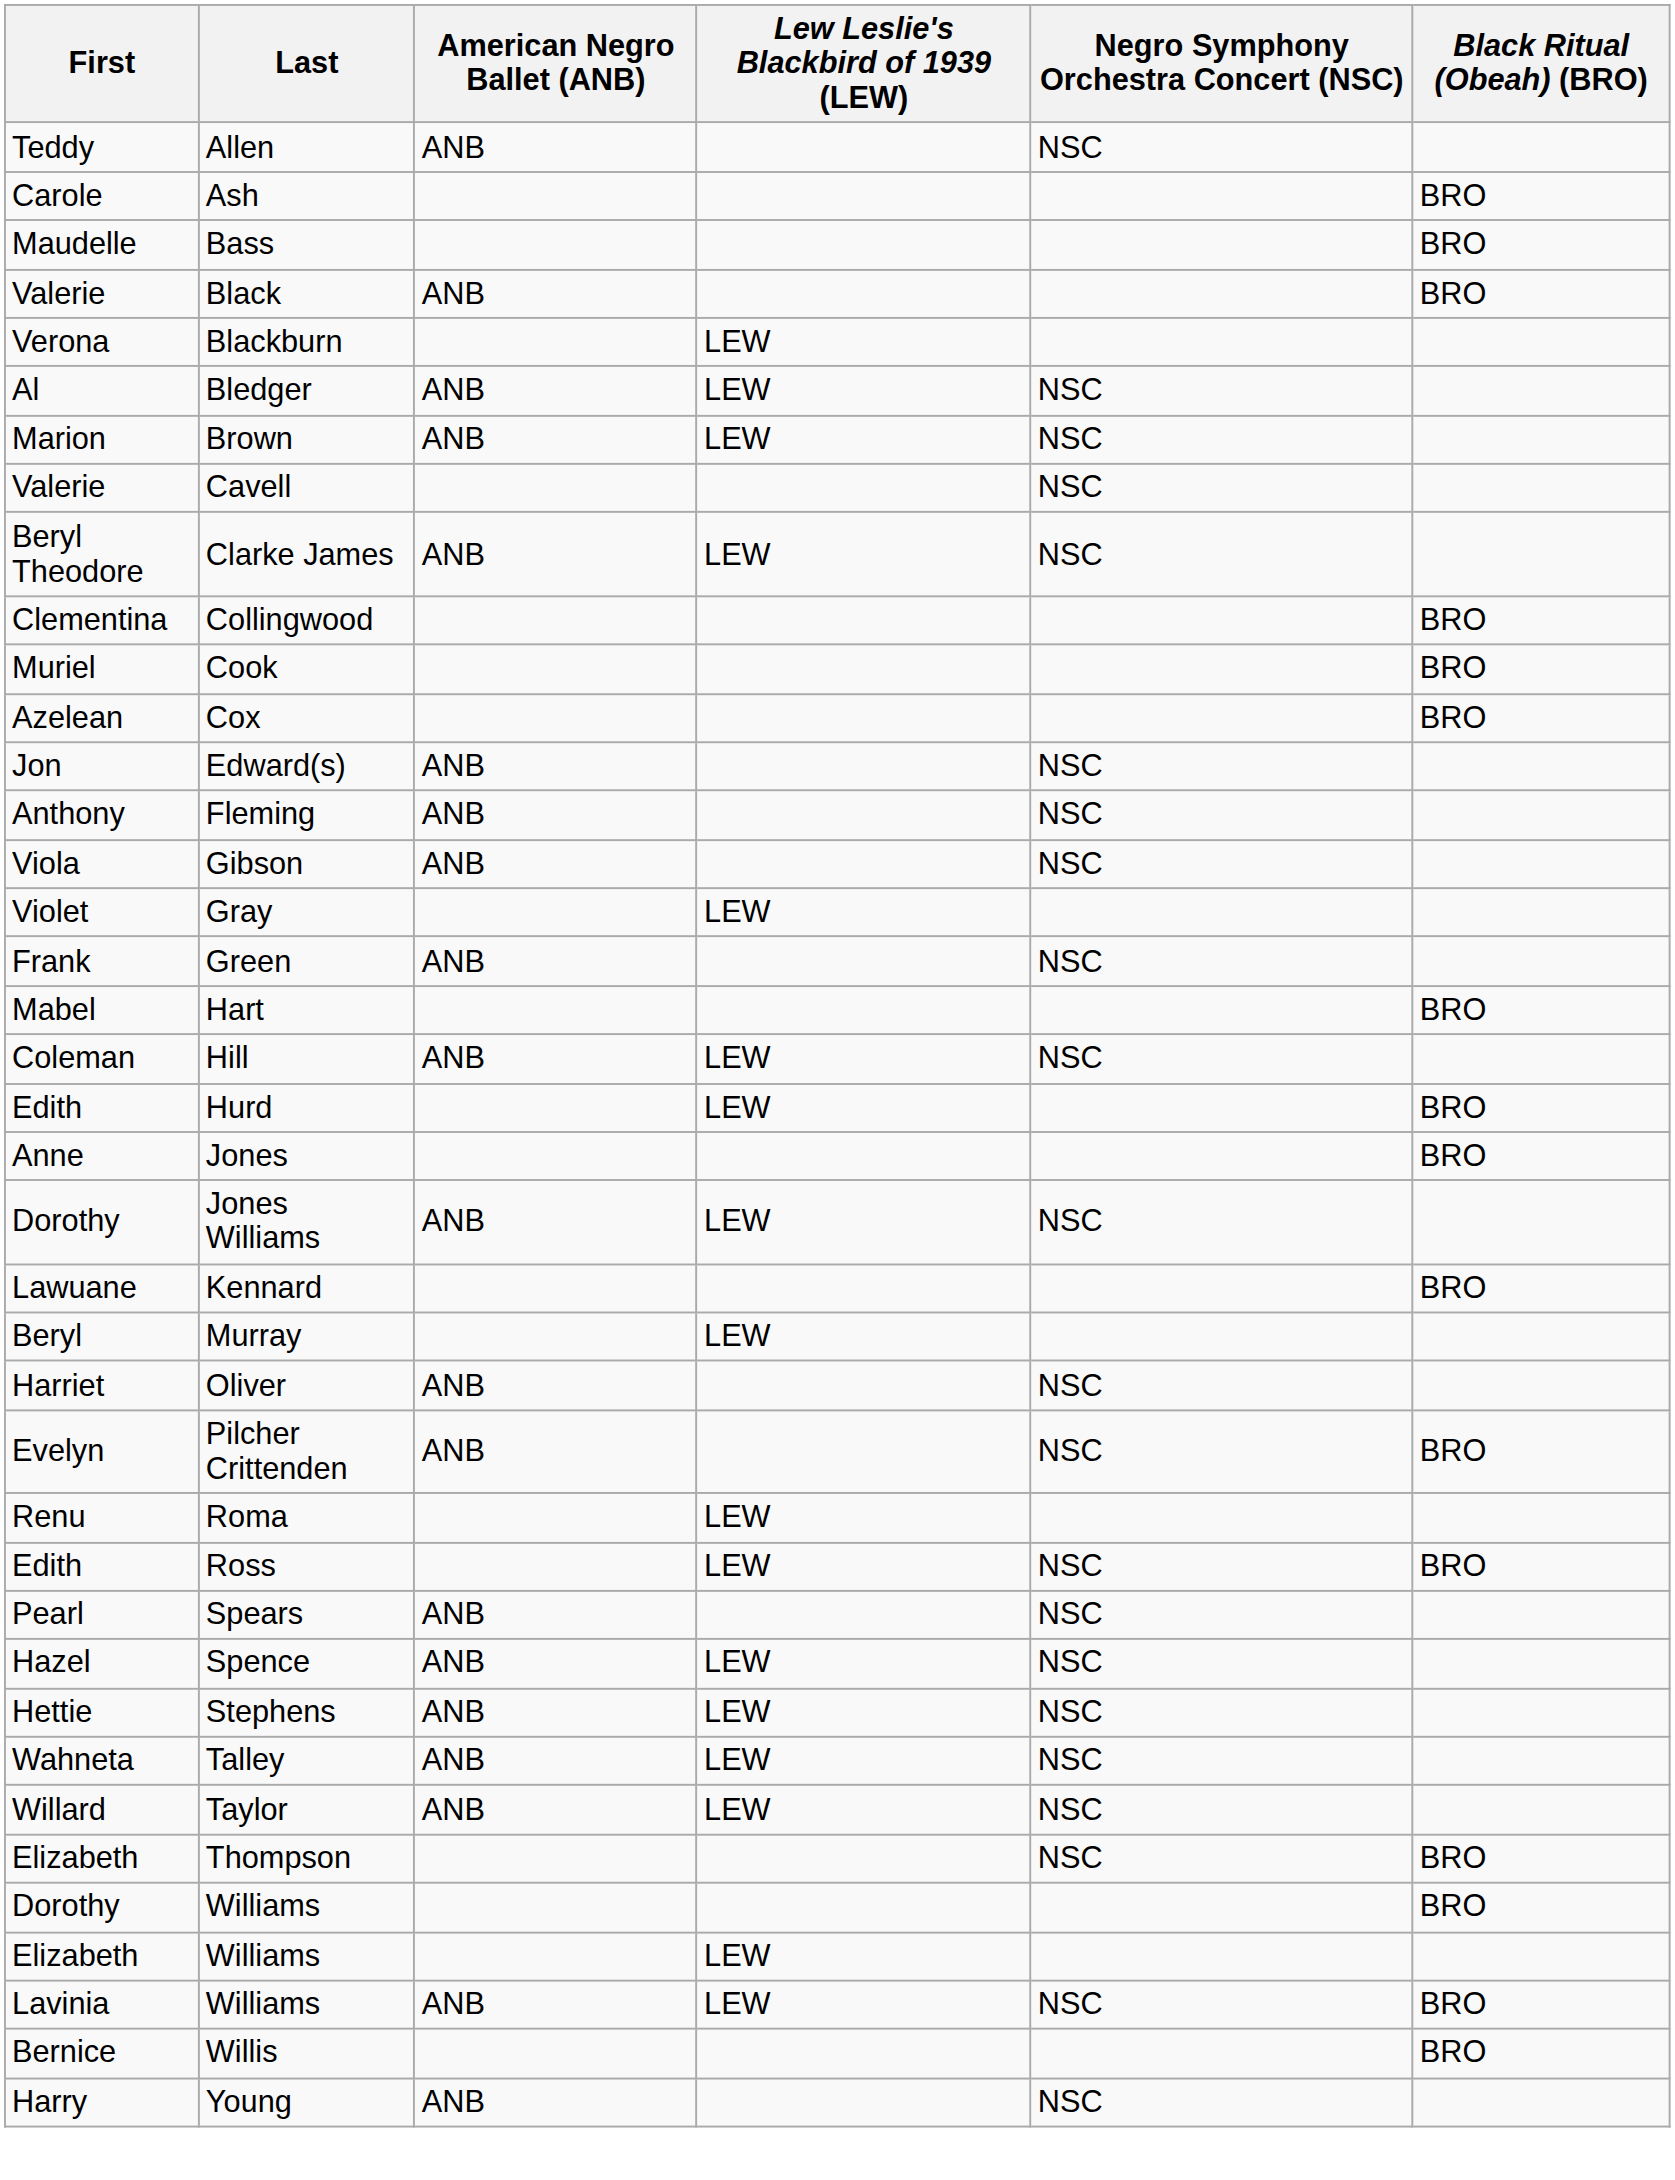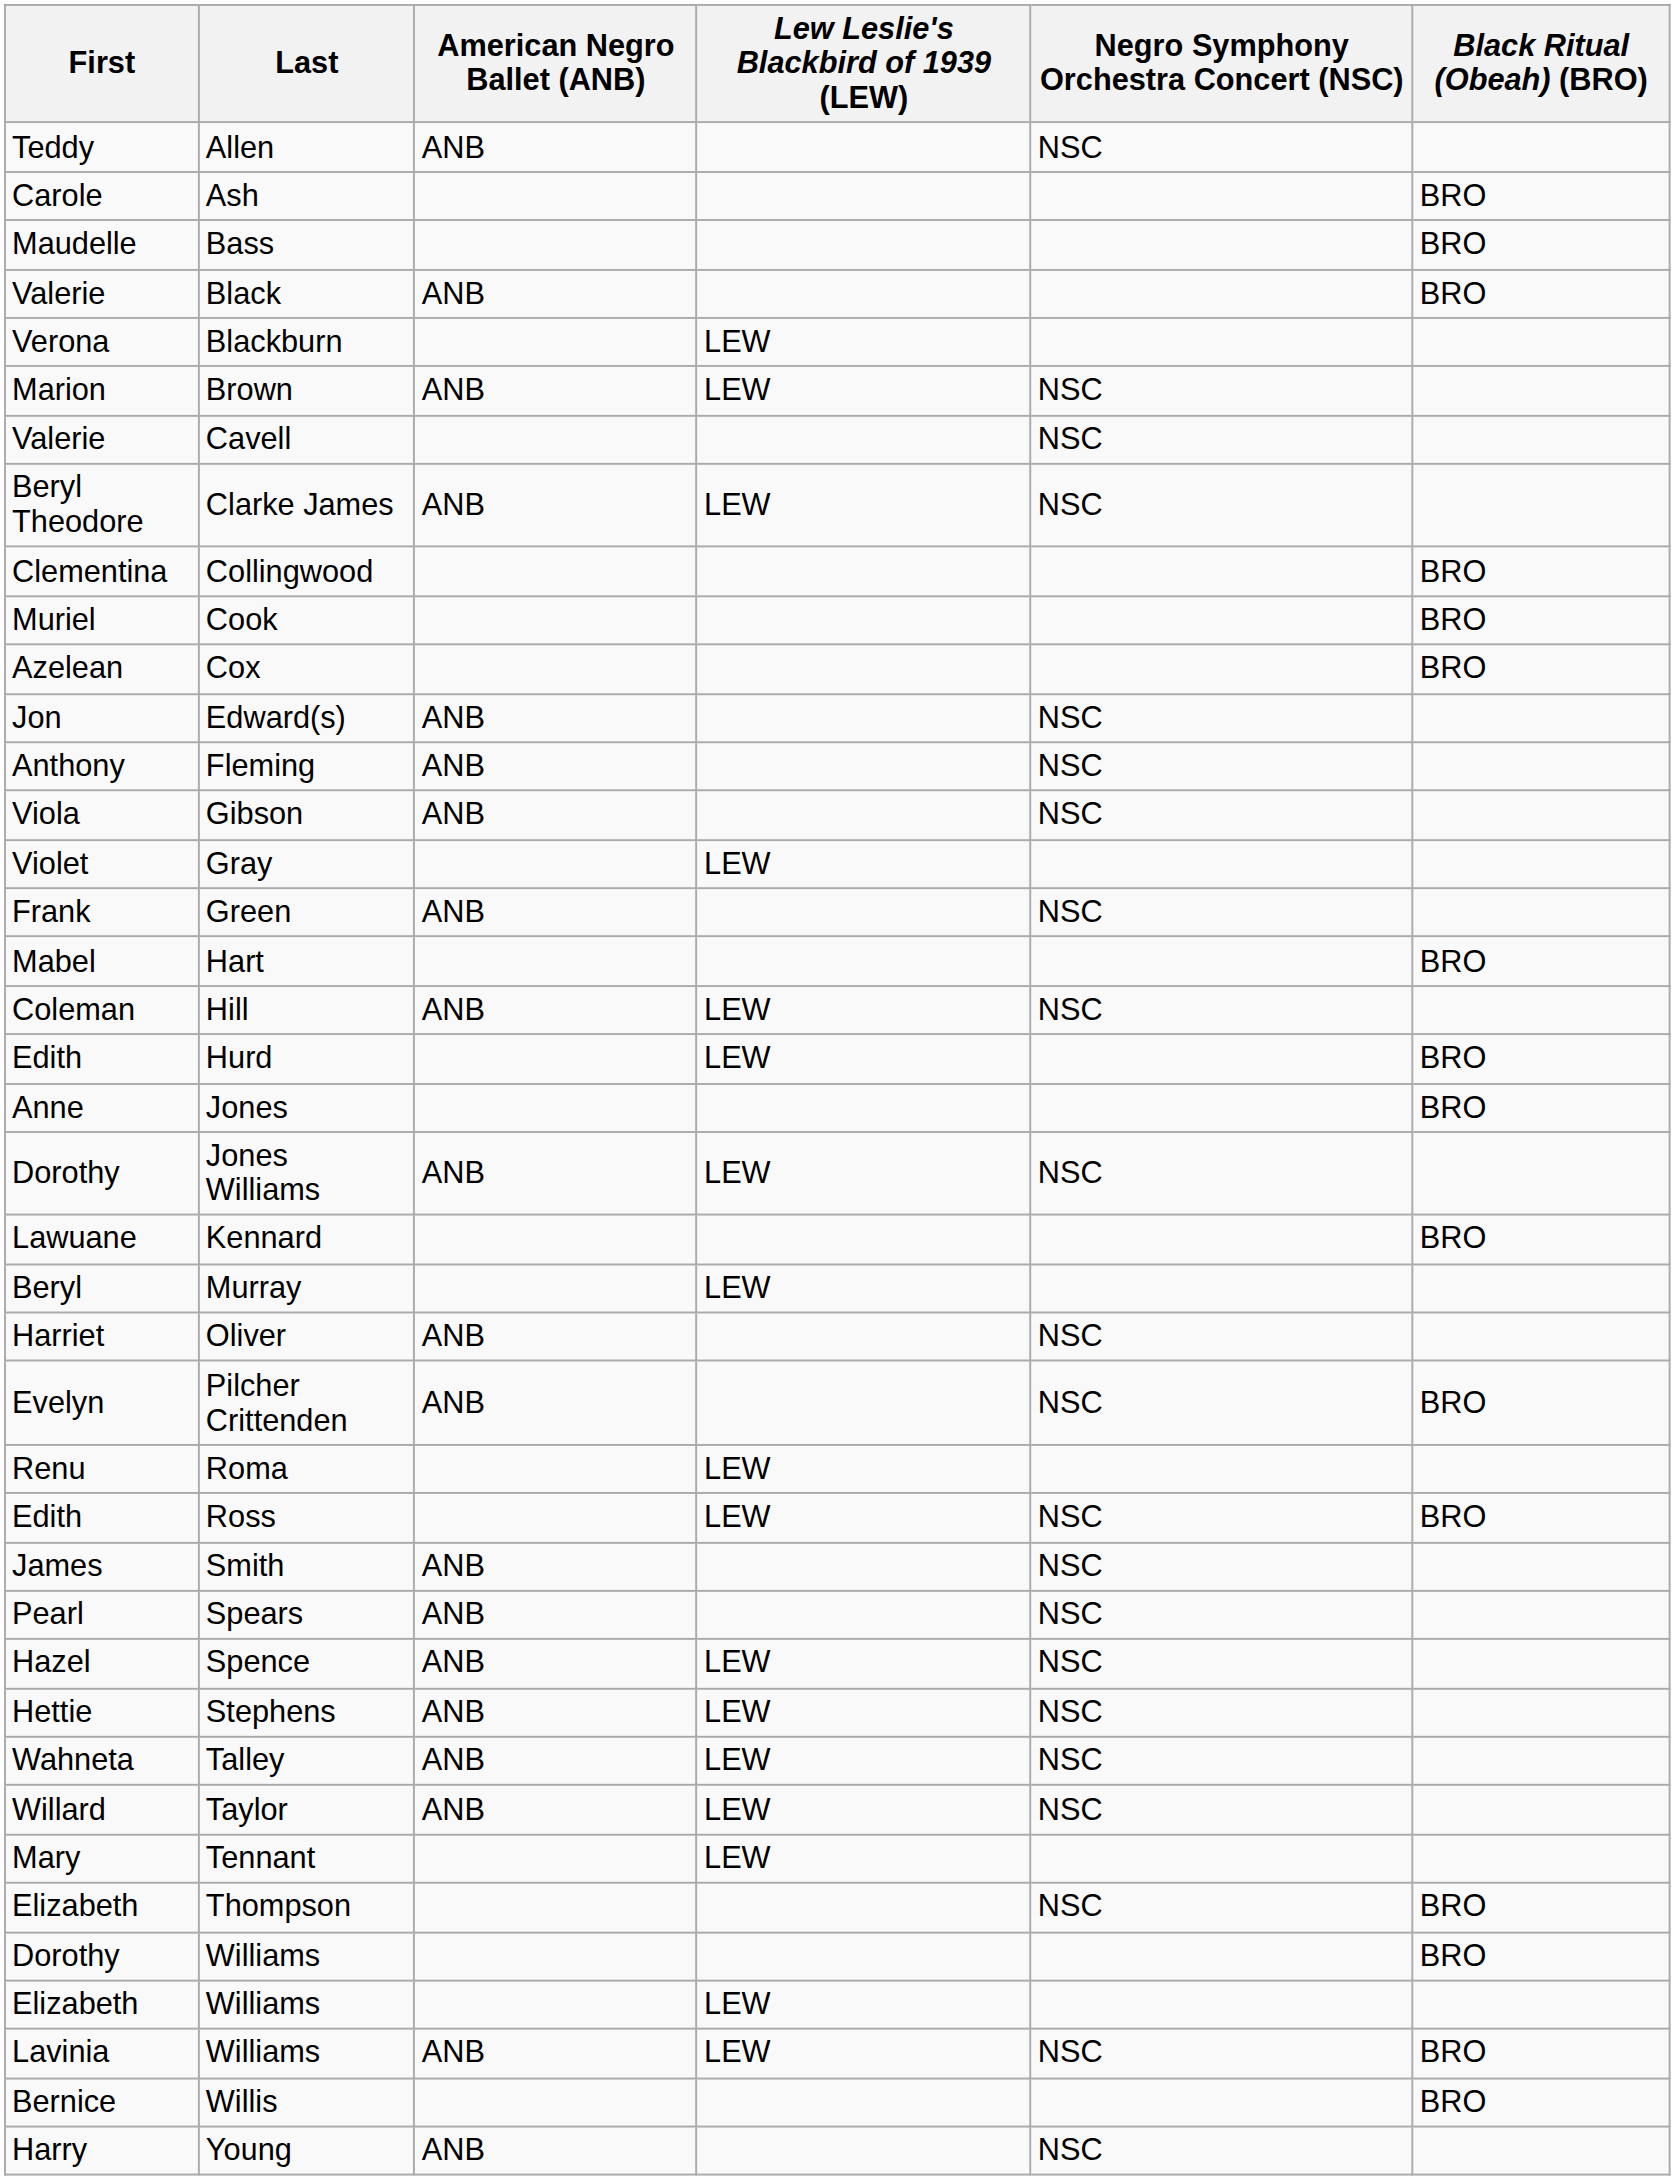- row: Al | Bledger | ANB | LEW | NSC
+ row: James | Smith | ANB | NSC
+ row: Mary | Tennant | LEW
